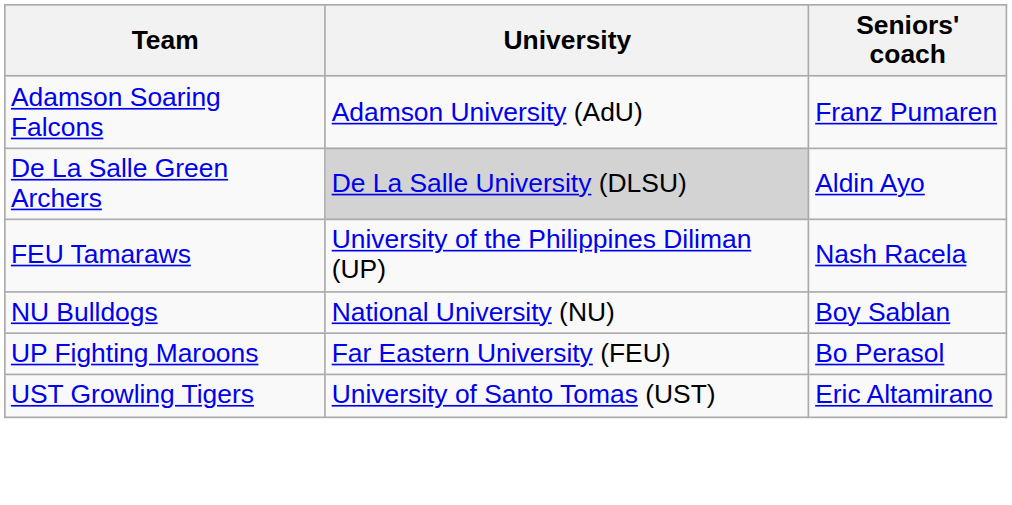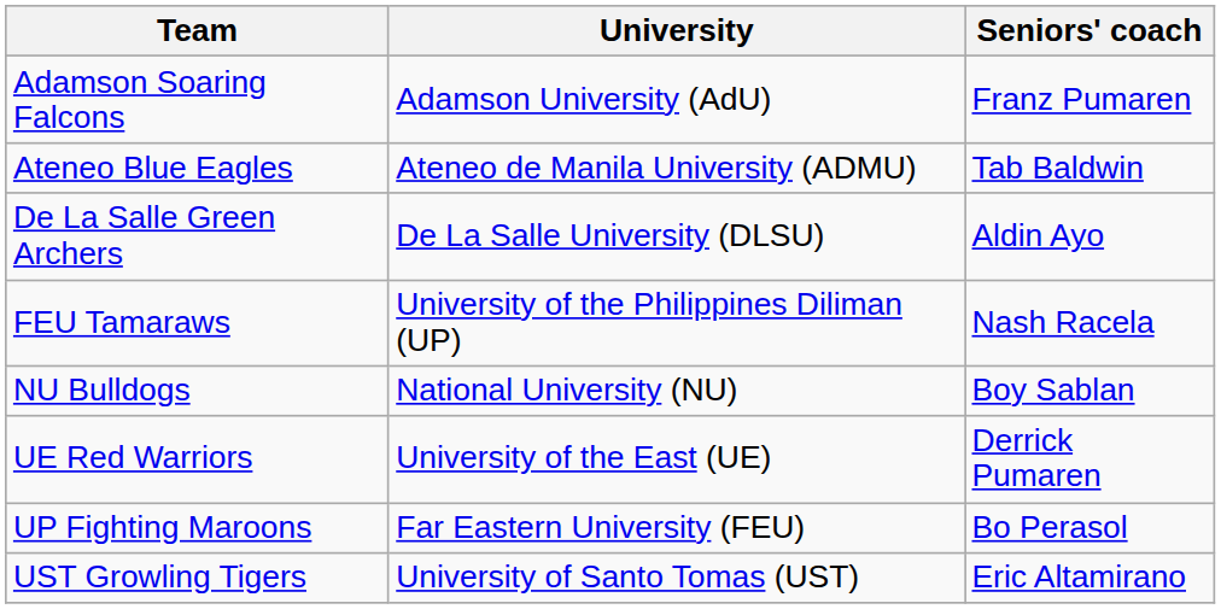+ row: Ateneo Blue Eagles | Ateneo de Manila University (ADMU) | Tab Baldwin
De La Salle Green Archers | University: lightgrey background -> no background
+ row: UE Red Warriors | University of the East (UE) | Derrick Pumaren
